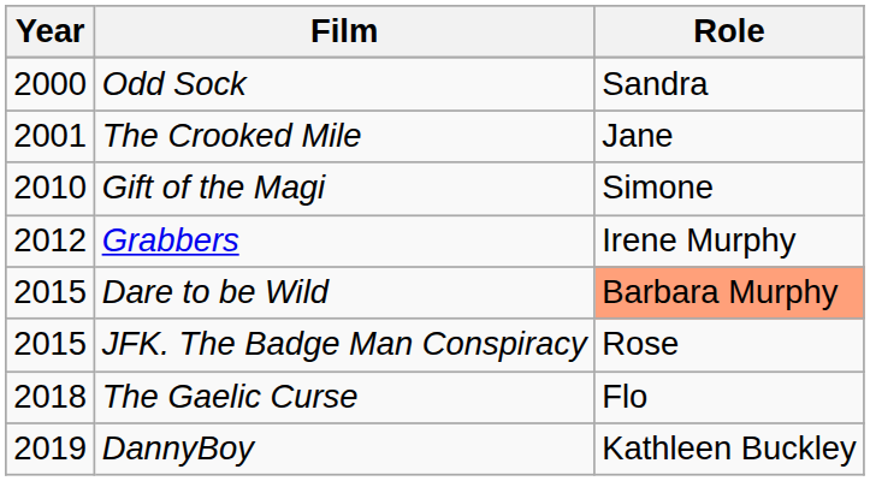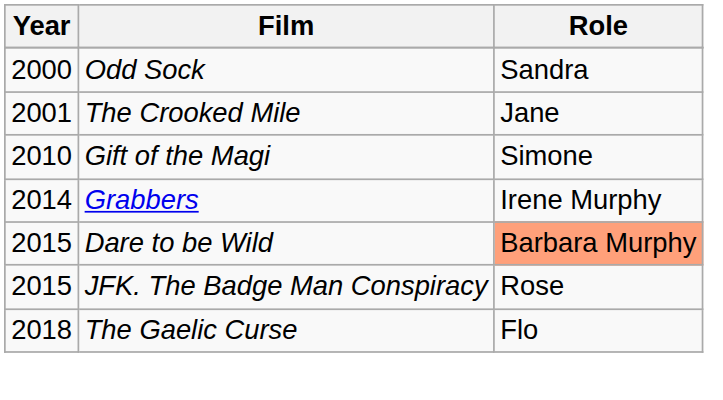Grabbers | Year: 2012 -> 2014
- row: 2019 | DannyBoy | Kathleen Buckley
